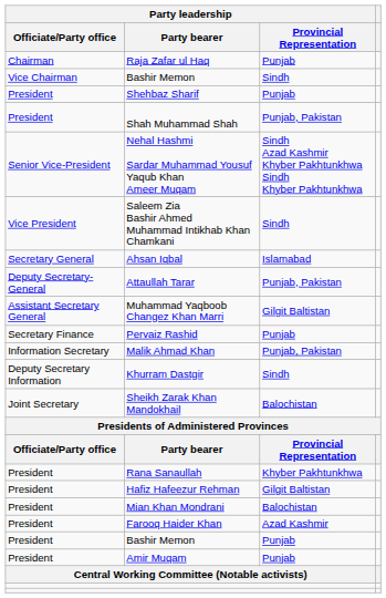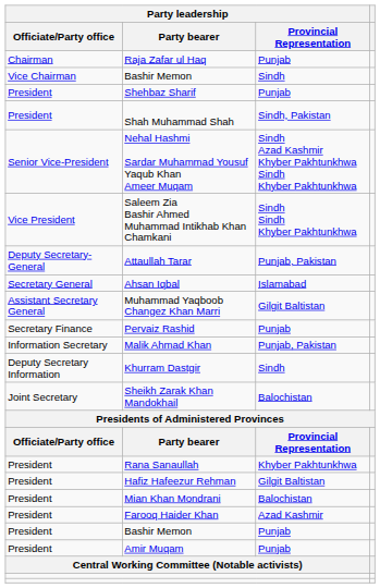Shah Muhammad Shah | Party leadership / Provincial Representation: Punjab, Pakistan -> Sindh, Pakistan
Saleem Zia Bashir Ahmed Muhammad Intikhab Khan Chamkani | Party leadership / Provincial Representation: Sindh -> Sindh Sindh Khyber Pakhtunkhwa
rows swapped: Ahsan Iqbal <-> Attaullah Tarar
